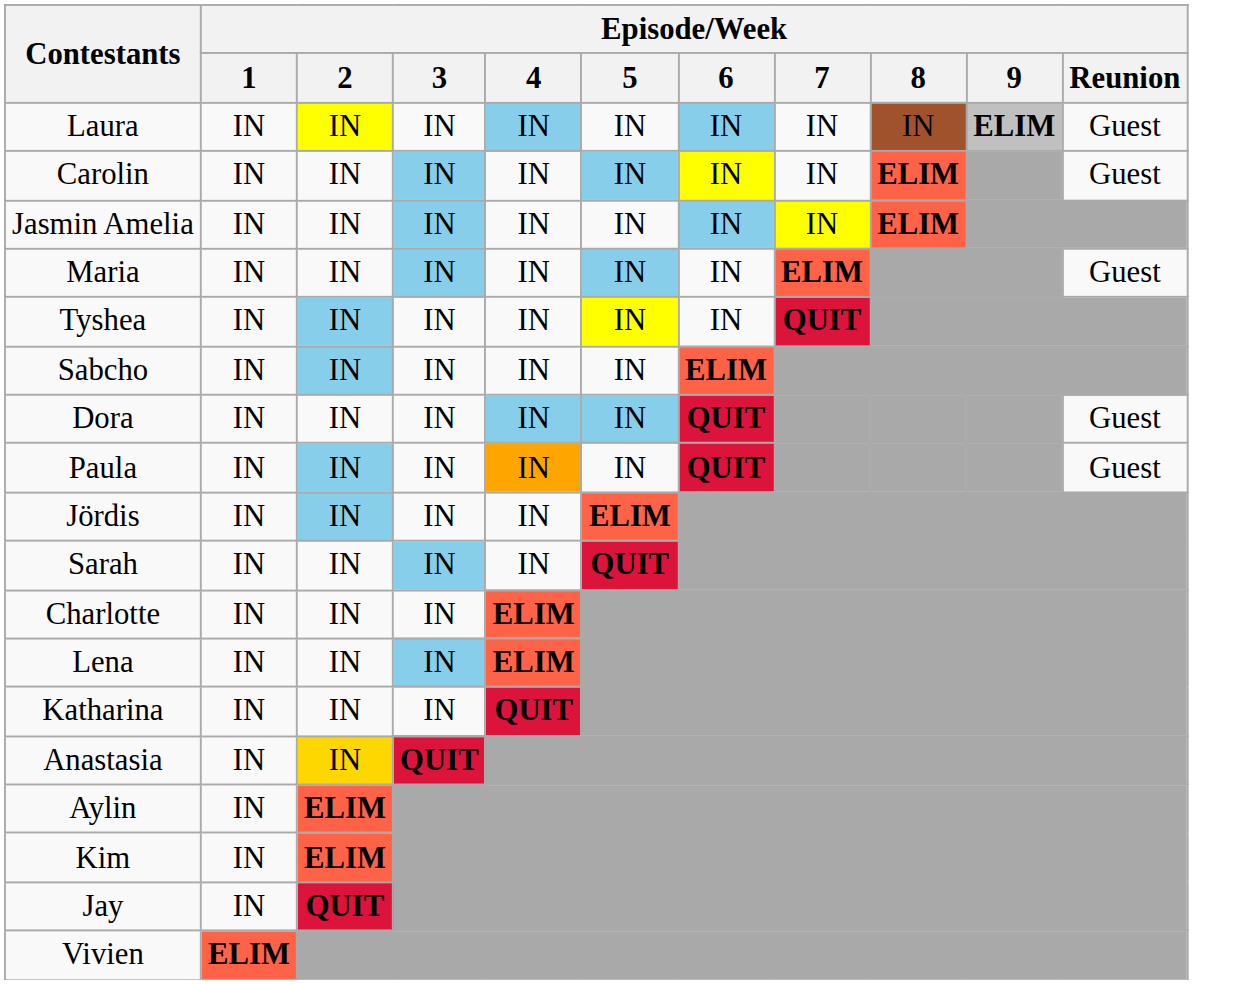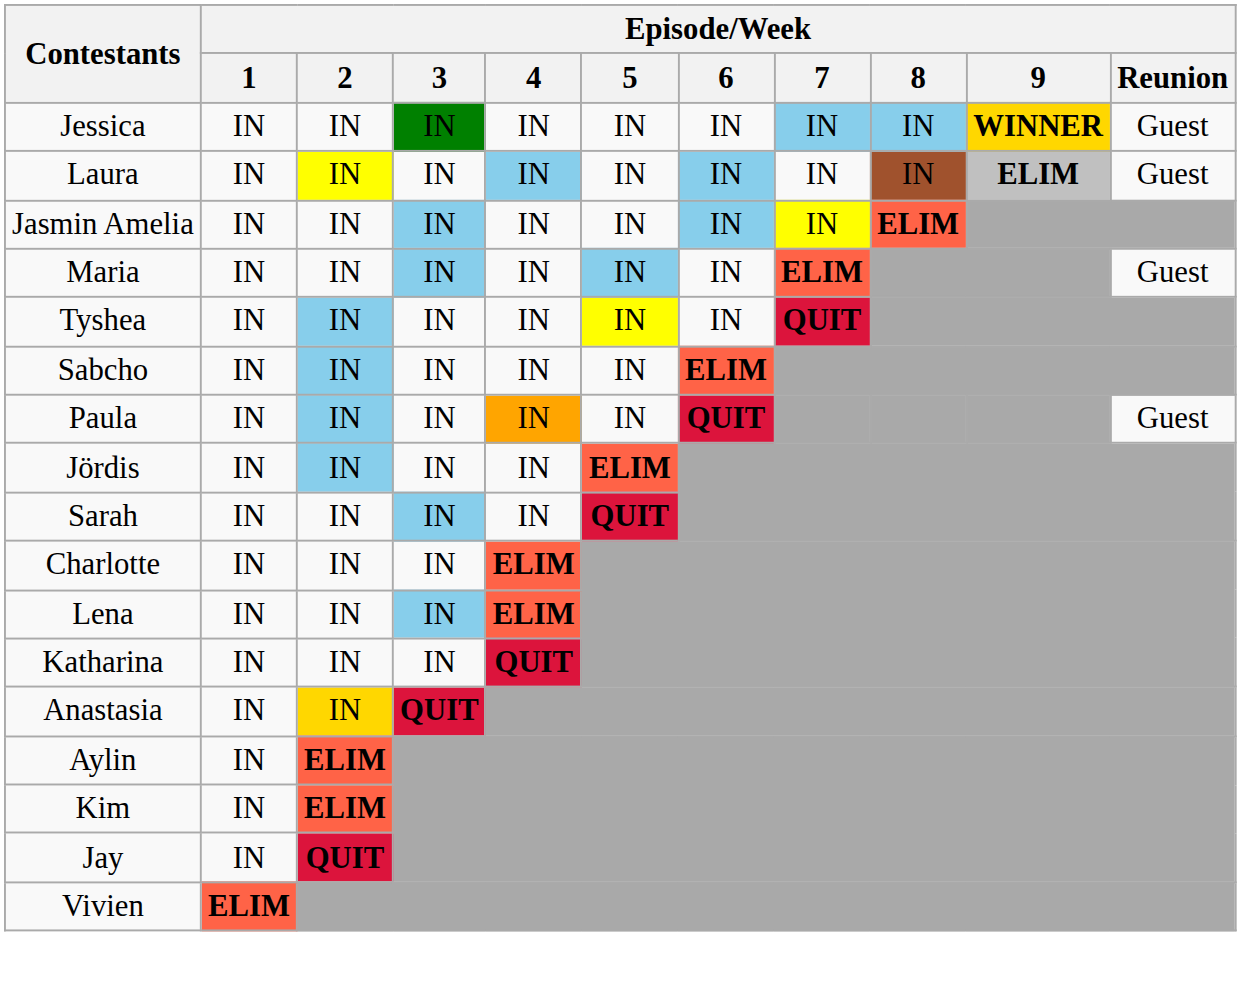+ row: Jessica | IN | IN | IN | IN | IN | IN | IN | IN | WINNER | Guest
- row: Carolin | IN | IN | IN | IN | IN | IN | IN | ELIM | Guest
- row: Dora | IN | IN | IN | IN | IN | QUIT | Guest
